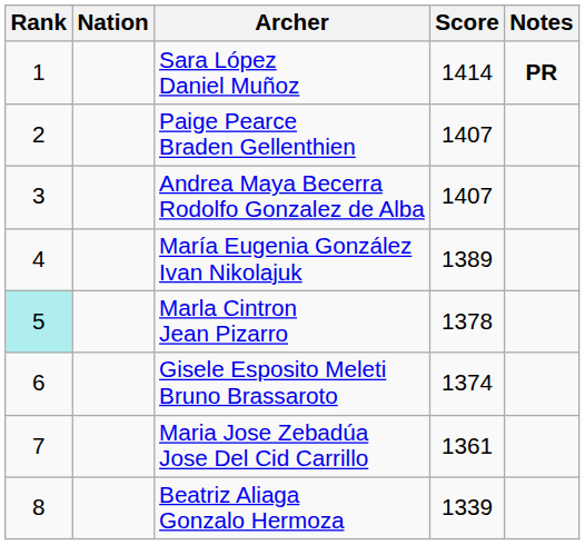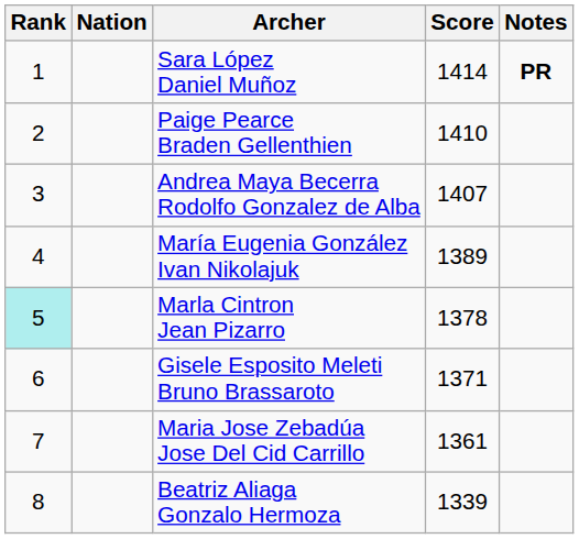Paige Pearce Braden Gellenthien | Score: 1407 -> 1410
Gisele Esposito Meleti Bruno Brassaroto | Score: 1374 -> 1371
